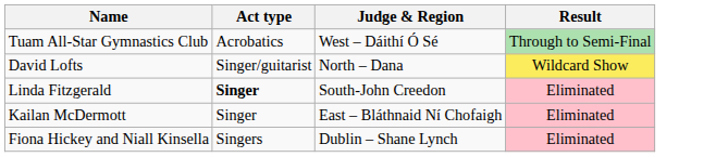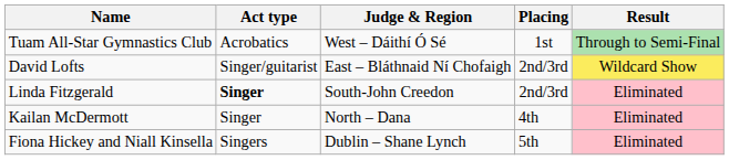+ column: Placing | 1st | 2nd/3rd | 2nd/3rd | 4th | 5th
David Lofts | Judge & Region: North – Dana -> East – Bláthnaid Ní Chofaigh
Kailan McDermott | Judge & Region: East – Bláthnaid Ní Chofaigh -> North – Dana
